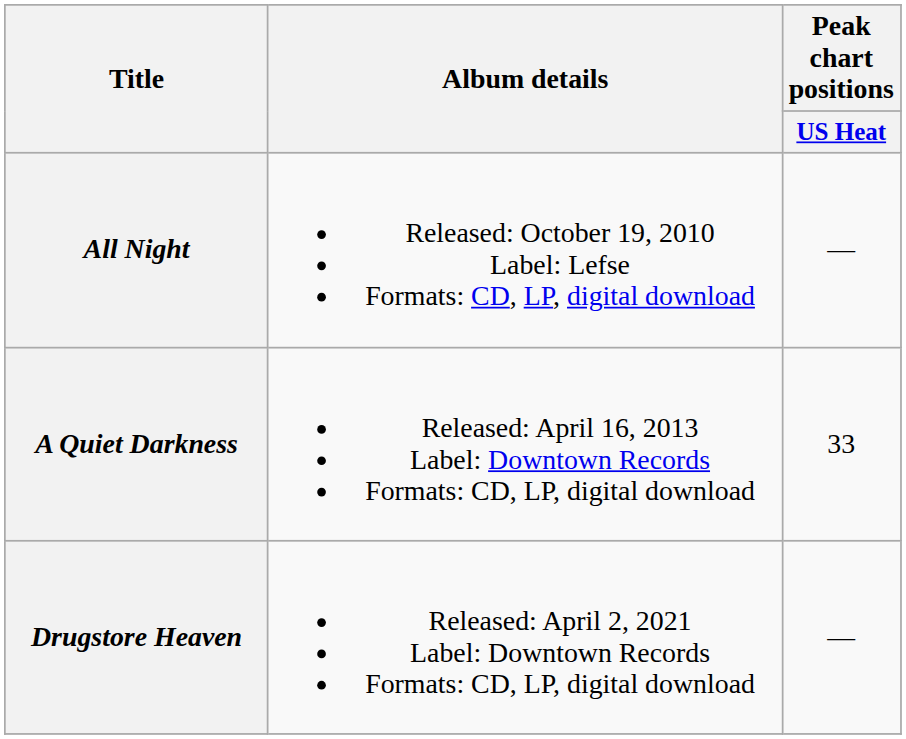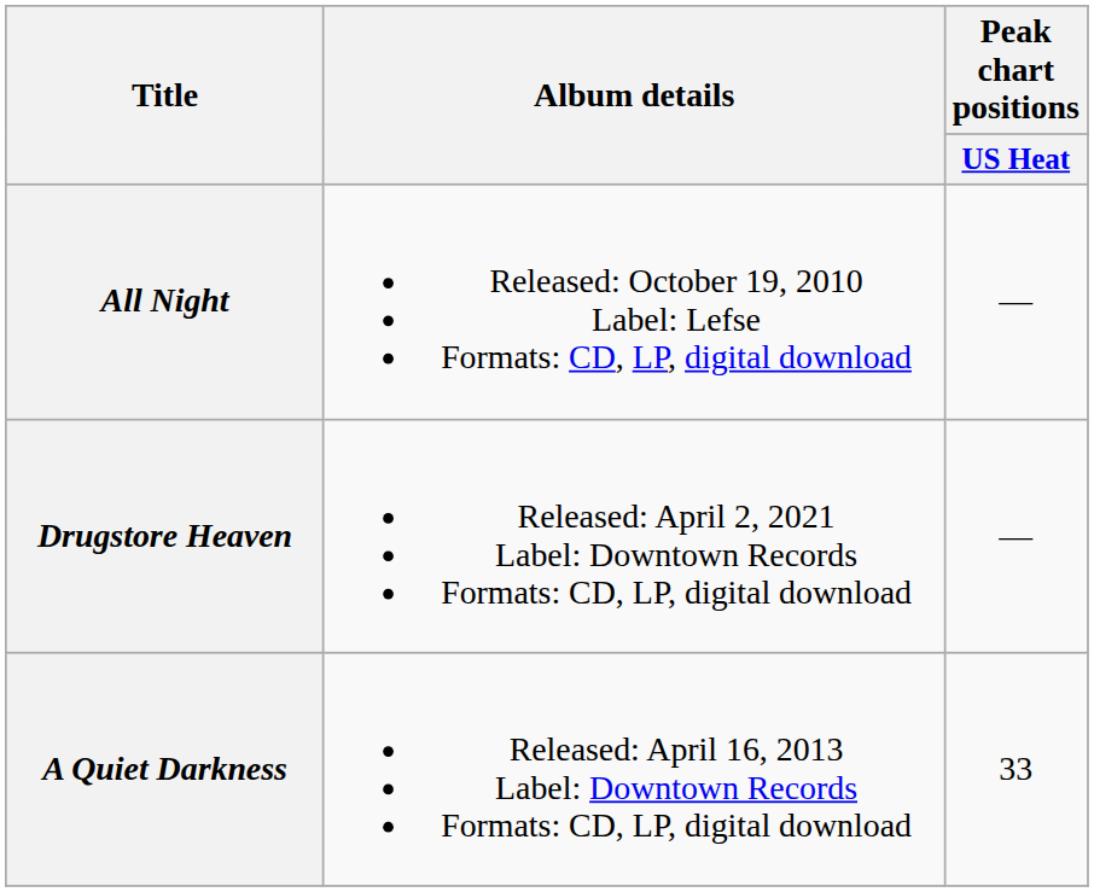rows swapped: A Quiet Darkness <-> Drugstore Heaven
